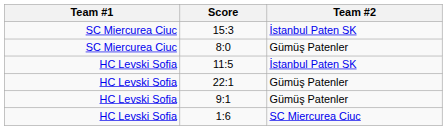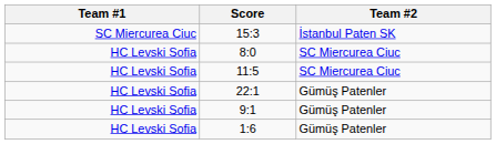8:0 | Team #1: SC Miercurea Ciuc -> HC Levski Sofia
8:0 | Team #2: Gümüş Patenler -> SC Miercurea Ciuc
11:5 | Team #2: İstanbul Paten SK -> SC Miercurea Ciuc
1:6 | Team #2: SC Miercurea Ciuc -> Gümüş Patenler
